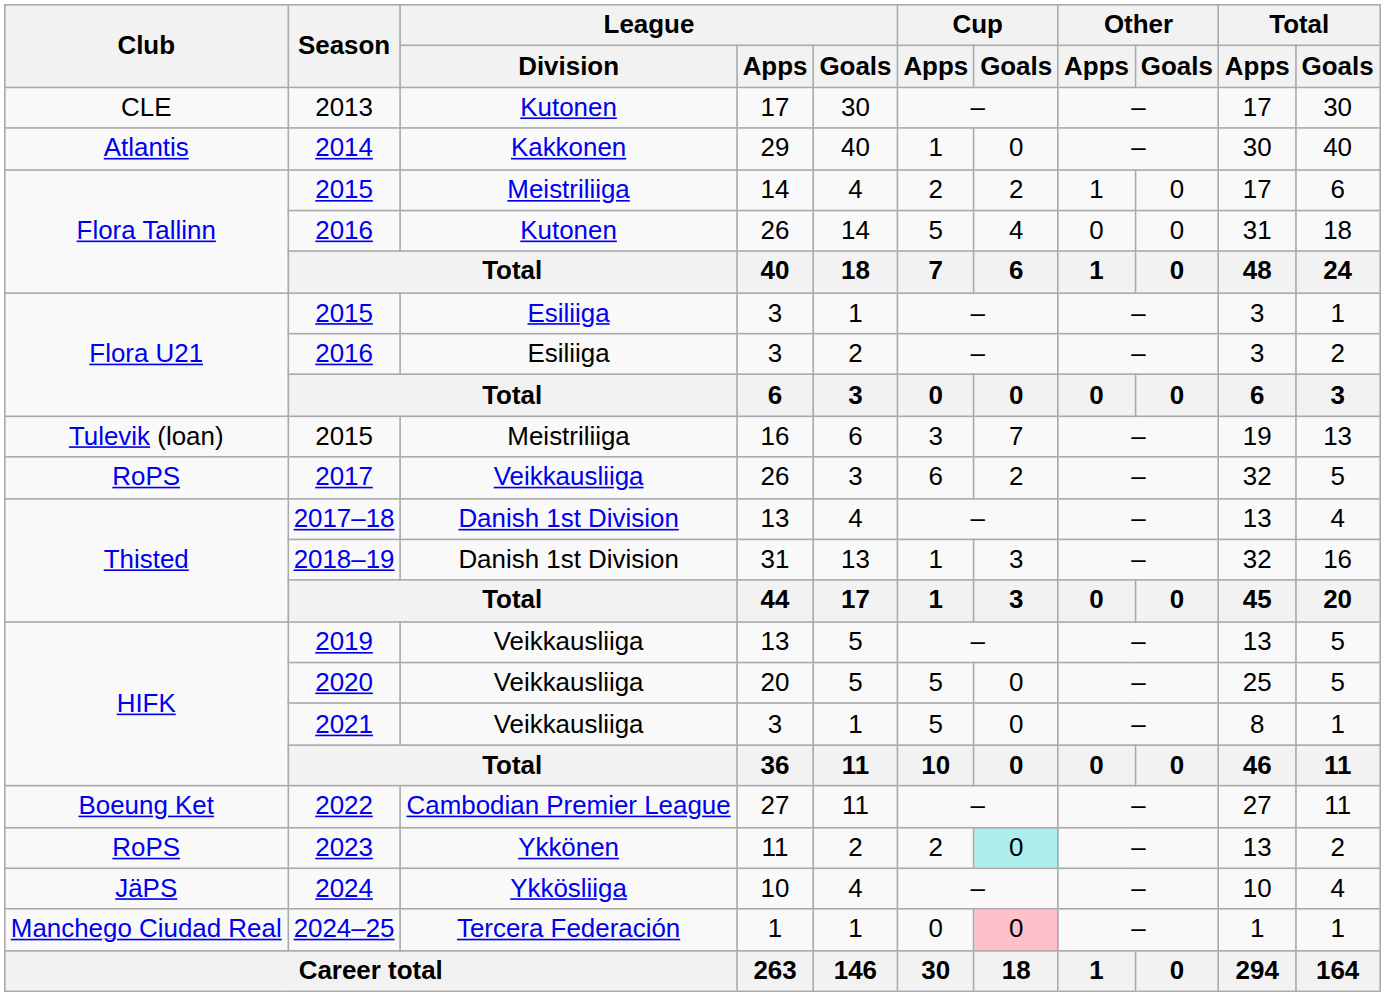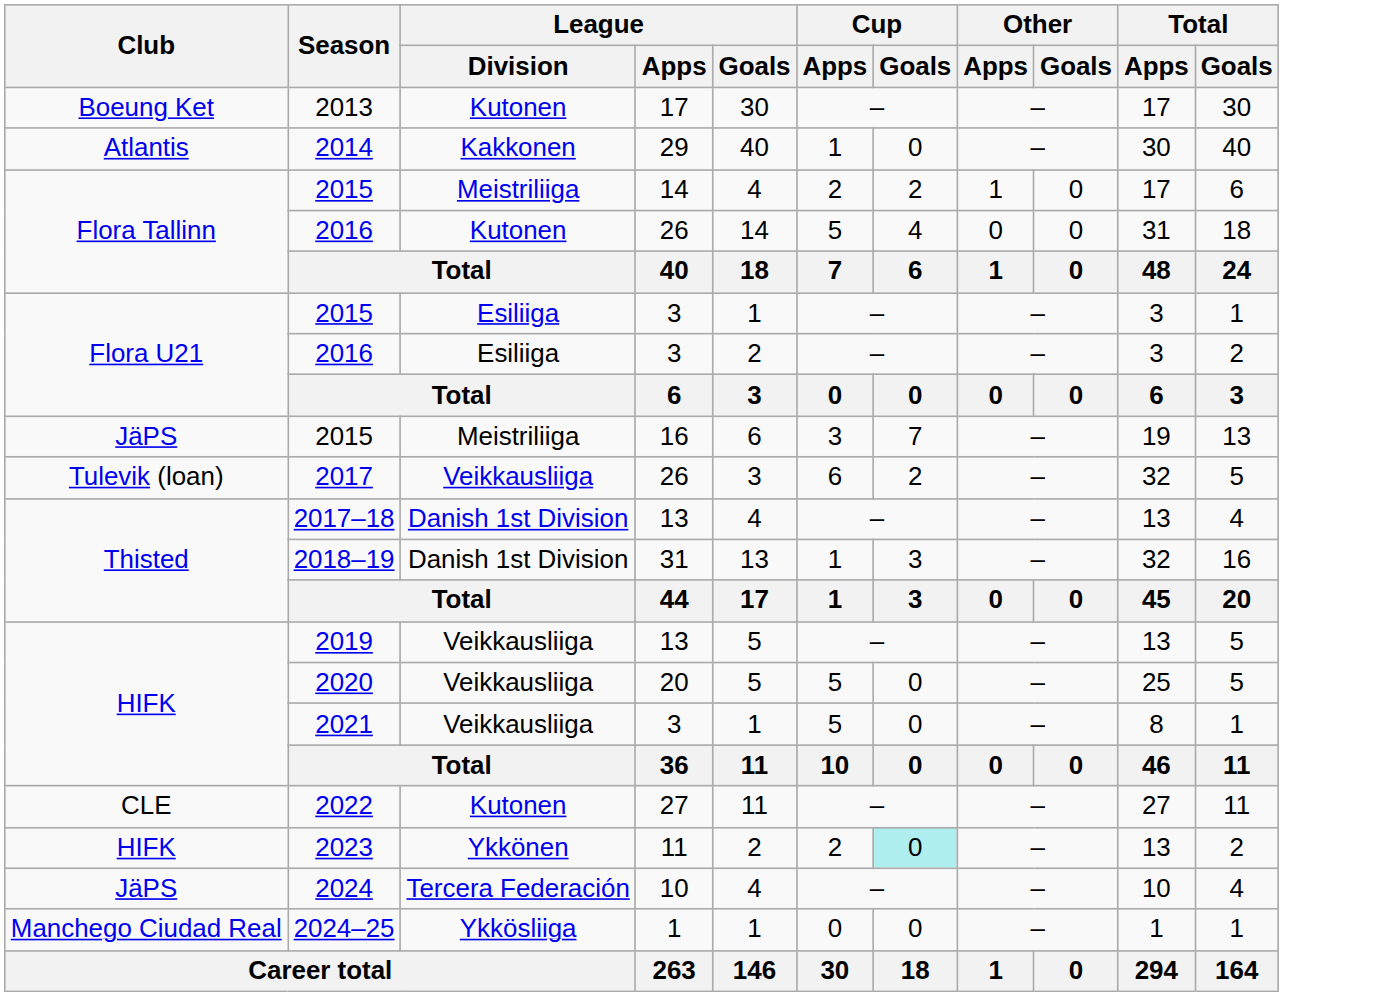2013 | Club: CLE -> Boeung Ket
2015 / 16 | Club: Tulevik (loan) -> JäPS
2017 | Club: RoPS -> Tulevik (loan)
2022 | Club: Boeung Ket -> CLE
2022 | League / Division: Cambodian Premier League -> Kutonen
2023 | Club: RoPS -> HIFK
2024 | League / Division: Ykkösliiga -> Tercera Federación
2024–25 | League / Division: Tercera Federación -> Ykkösliiga
2024–25 | Cup / Goals: pink background -> no background
